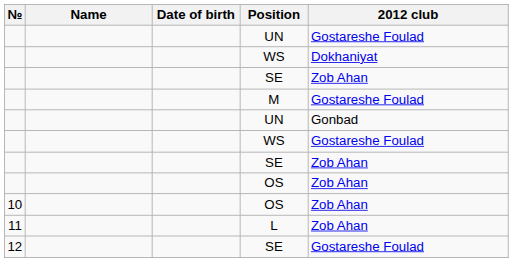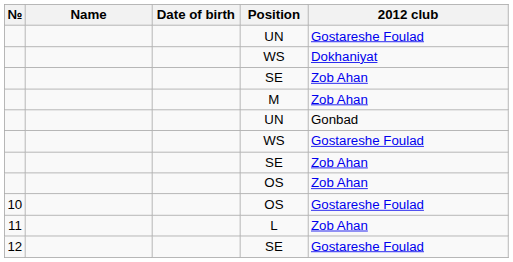M | 2012 club: Gostareshe Foulad -> Zob Ahan
10 / OS | 2012 club: Zob Ahan -> Gostareshe Foulad
